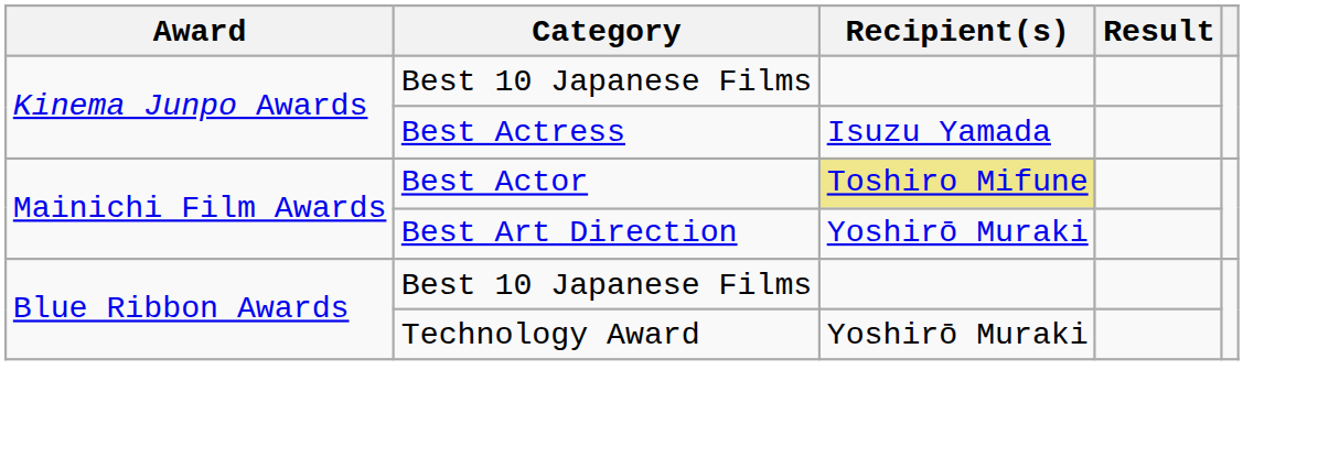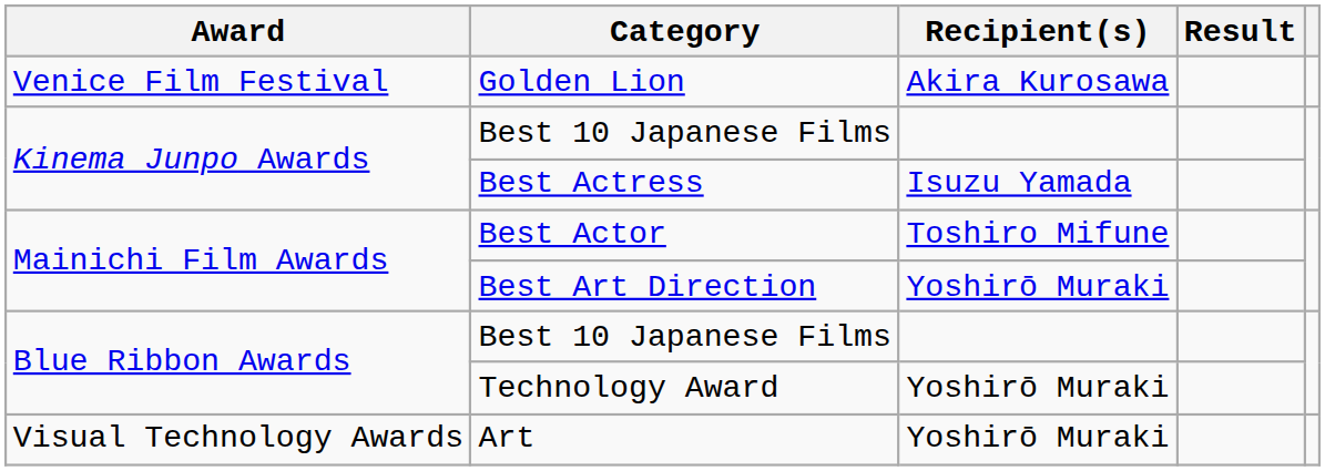+ row: Venice Film Festival | Golden Lion | Akira Kurosawa
Best Actor | Recipient(s): khaki background -> no background
+ row: Visual Technology Awards | Art | Yoshirō Muraki
